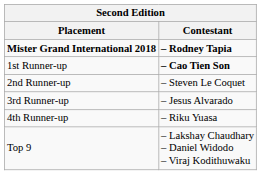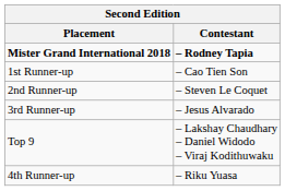1st Runner-up | Contestant: bold -> normal
rows swapped: 4th Runner-up <-> Top 9
